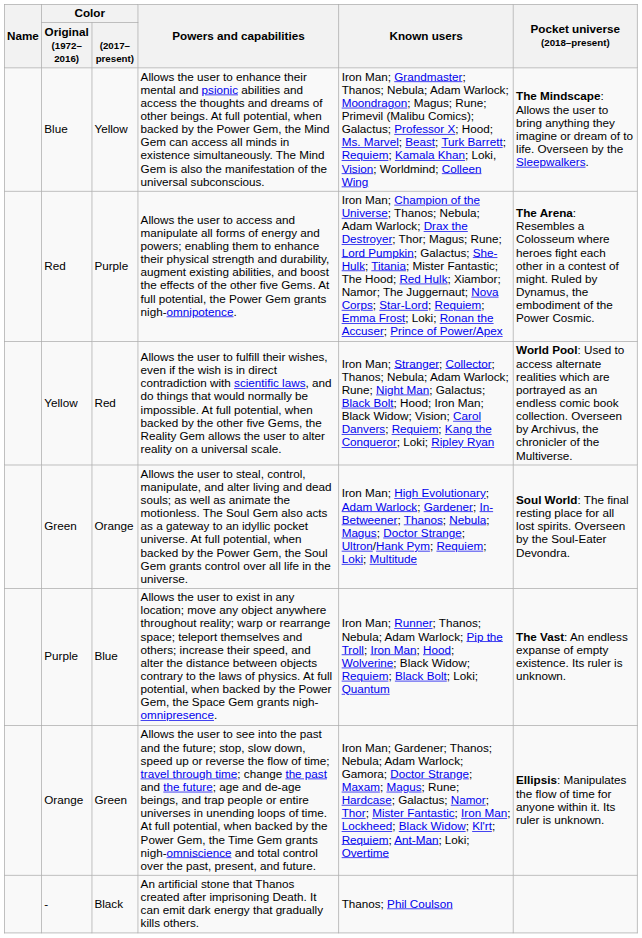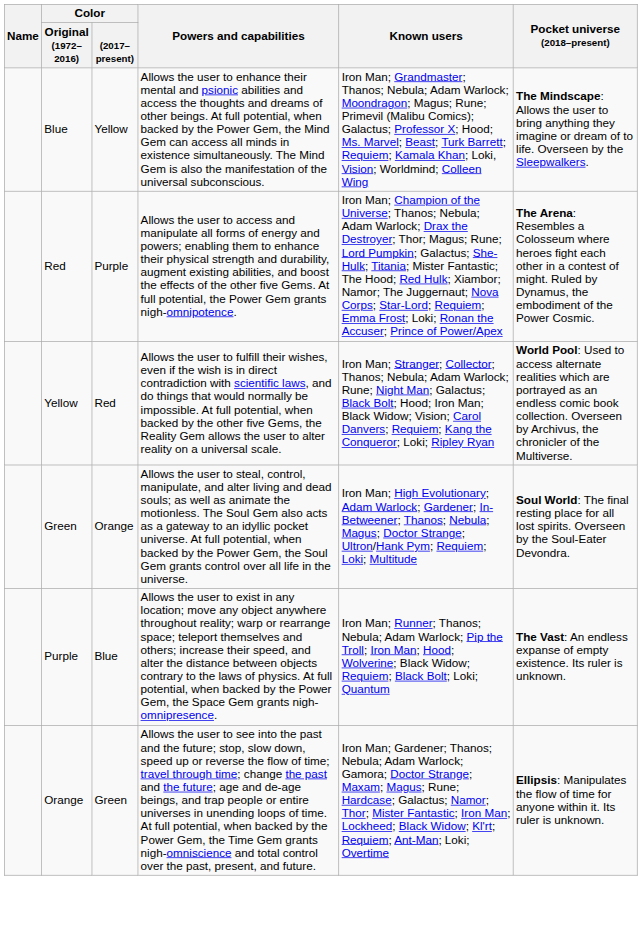- row: - | Black | An artificial stone that Thanos created after imprisoning Death. It can emit dark energy that gradually kills others. | Thanos; Phil Coulson
